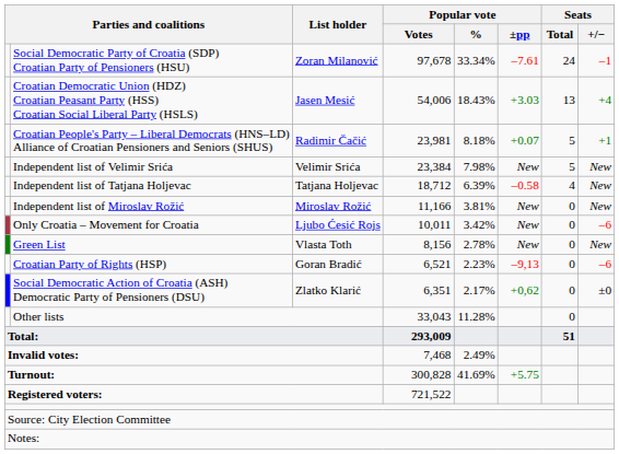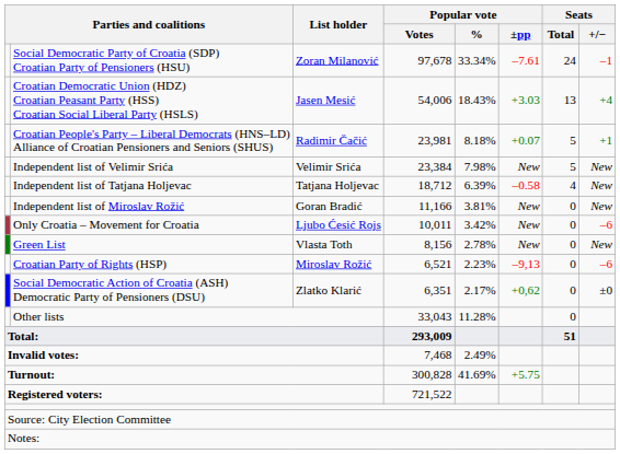Independent list of Miroslav Rožić | List holder: Miroslav Rožić -> Goran Bradić
Croatian Party of Rights (HSP) | List holder: Goran Bradić -> Miroslav Rožić
